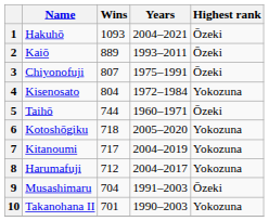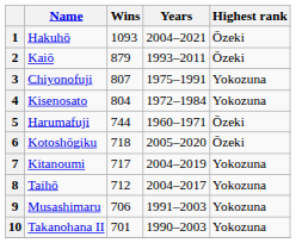2 | Wins: 889 -> 879
3 | Highest rank: Ōzeki -> Yokozuna
5 | Name: Taihō -> Harumafuji
6 | Highest rank: Yokozuna -> Ōzeki
8 | Name: Harumafuji -> Taihō
9 | Wins: 704 -> 706
9 | Highest rank: Ōzeki -> Yokozuna
